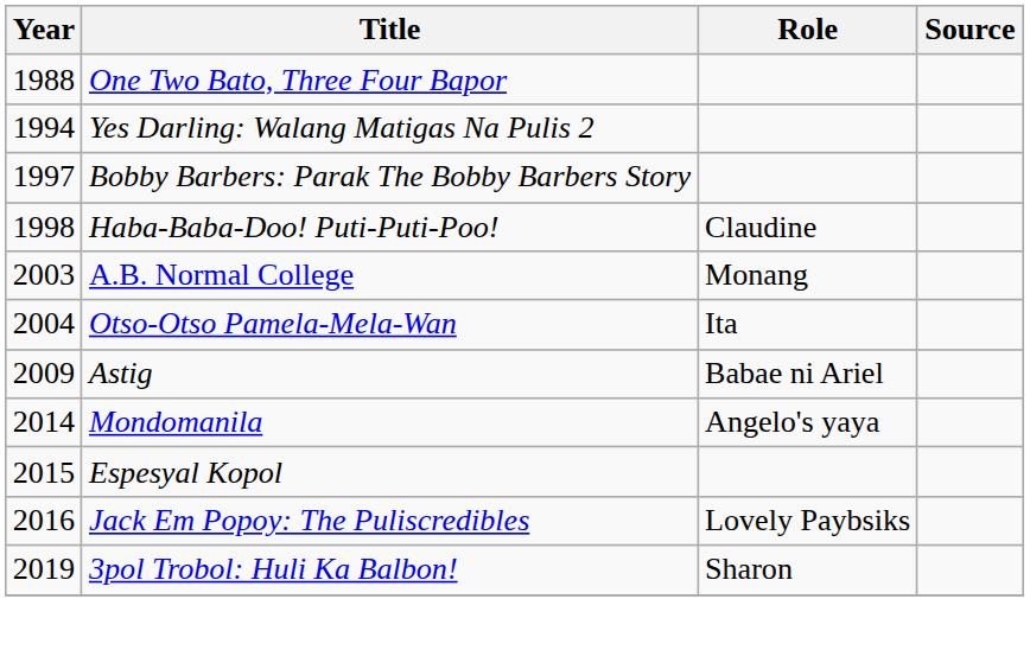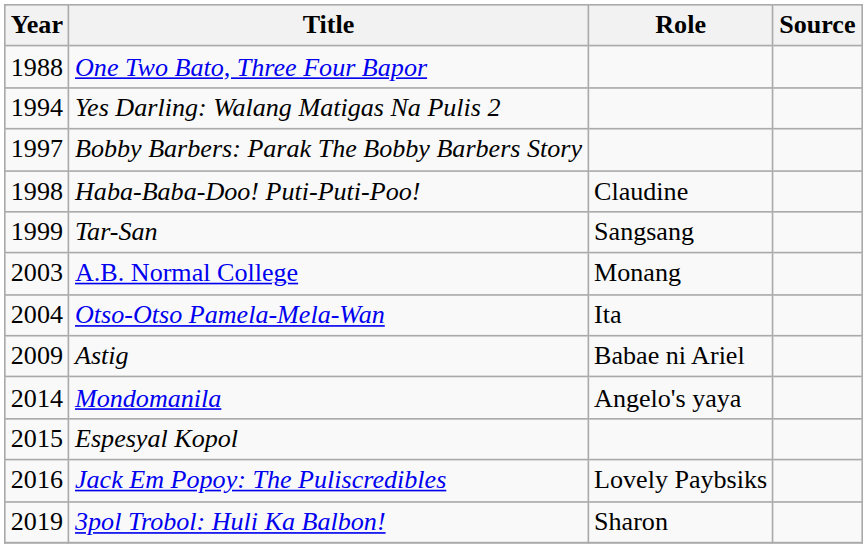+ row: 1999 | Tar-San | Sangsang
